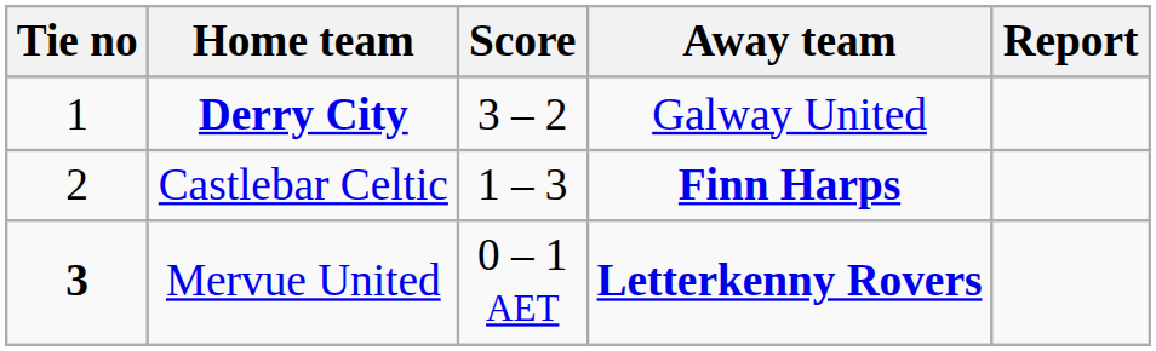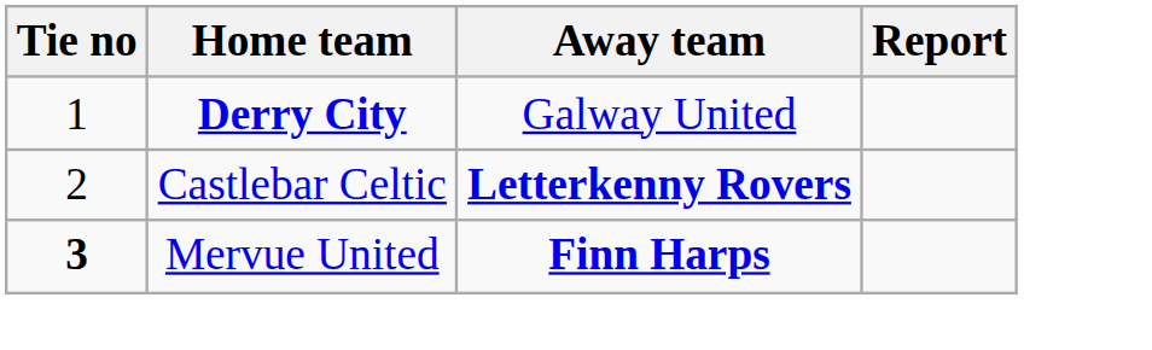- column: Score | 3 – 2 | 1 – 3 | 0 – 1 AET
Castlebar Celtic | Away team: Finn Harps -> Letterkenny Rovers
Mervue United | Away team: Letterkenny Rovers -> Finn Harps
